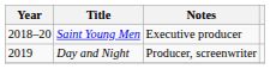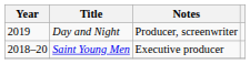rows swapped: Saint Young Men <-> Day and Night
